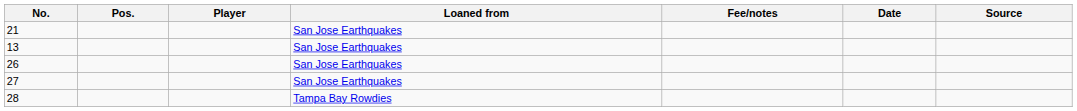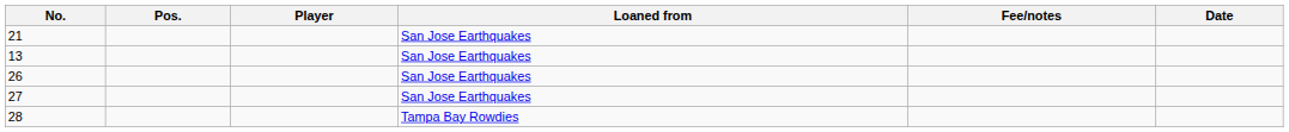- column: Source
